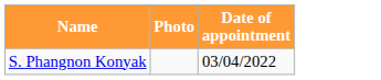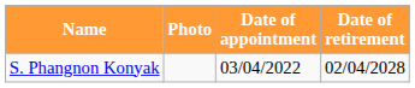+ column: Date of retirement | 02/04/2028
